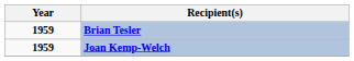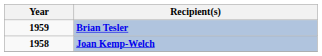Joan Kemp-Welch | Year: 1959 -> 1958
